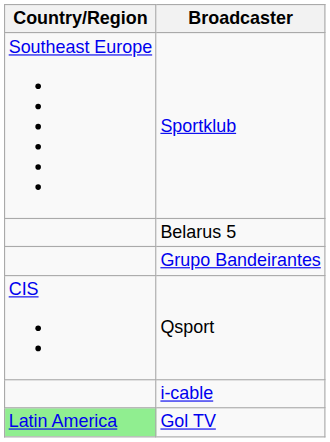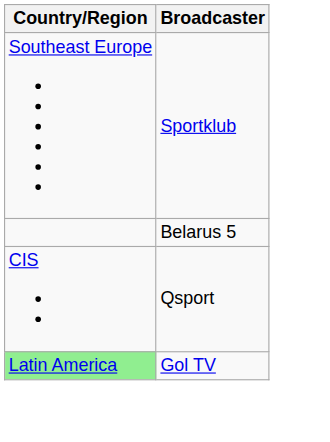- row: Grupo Bandeirantes
- row: i-cable
